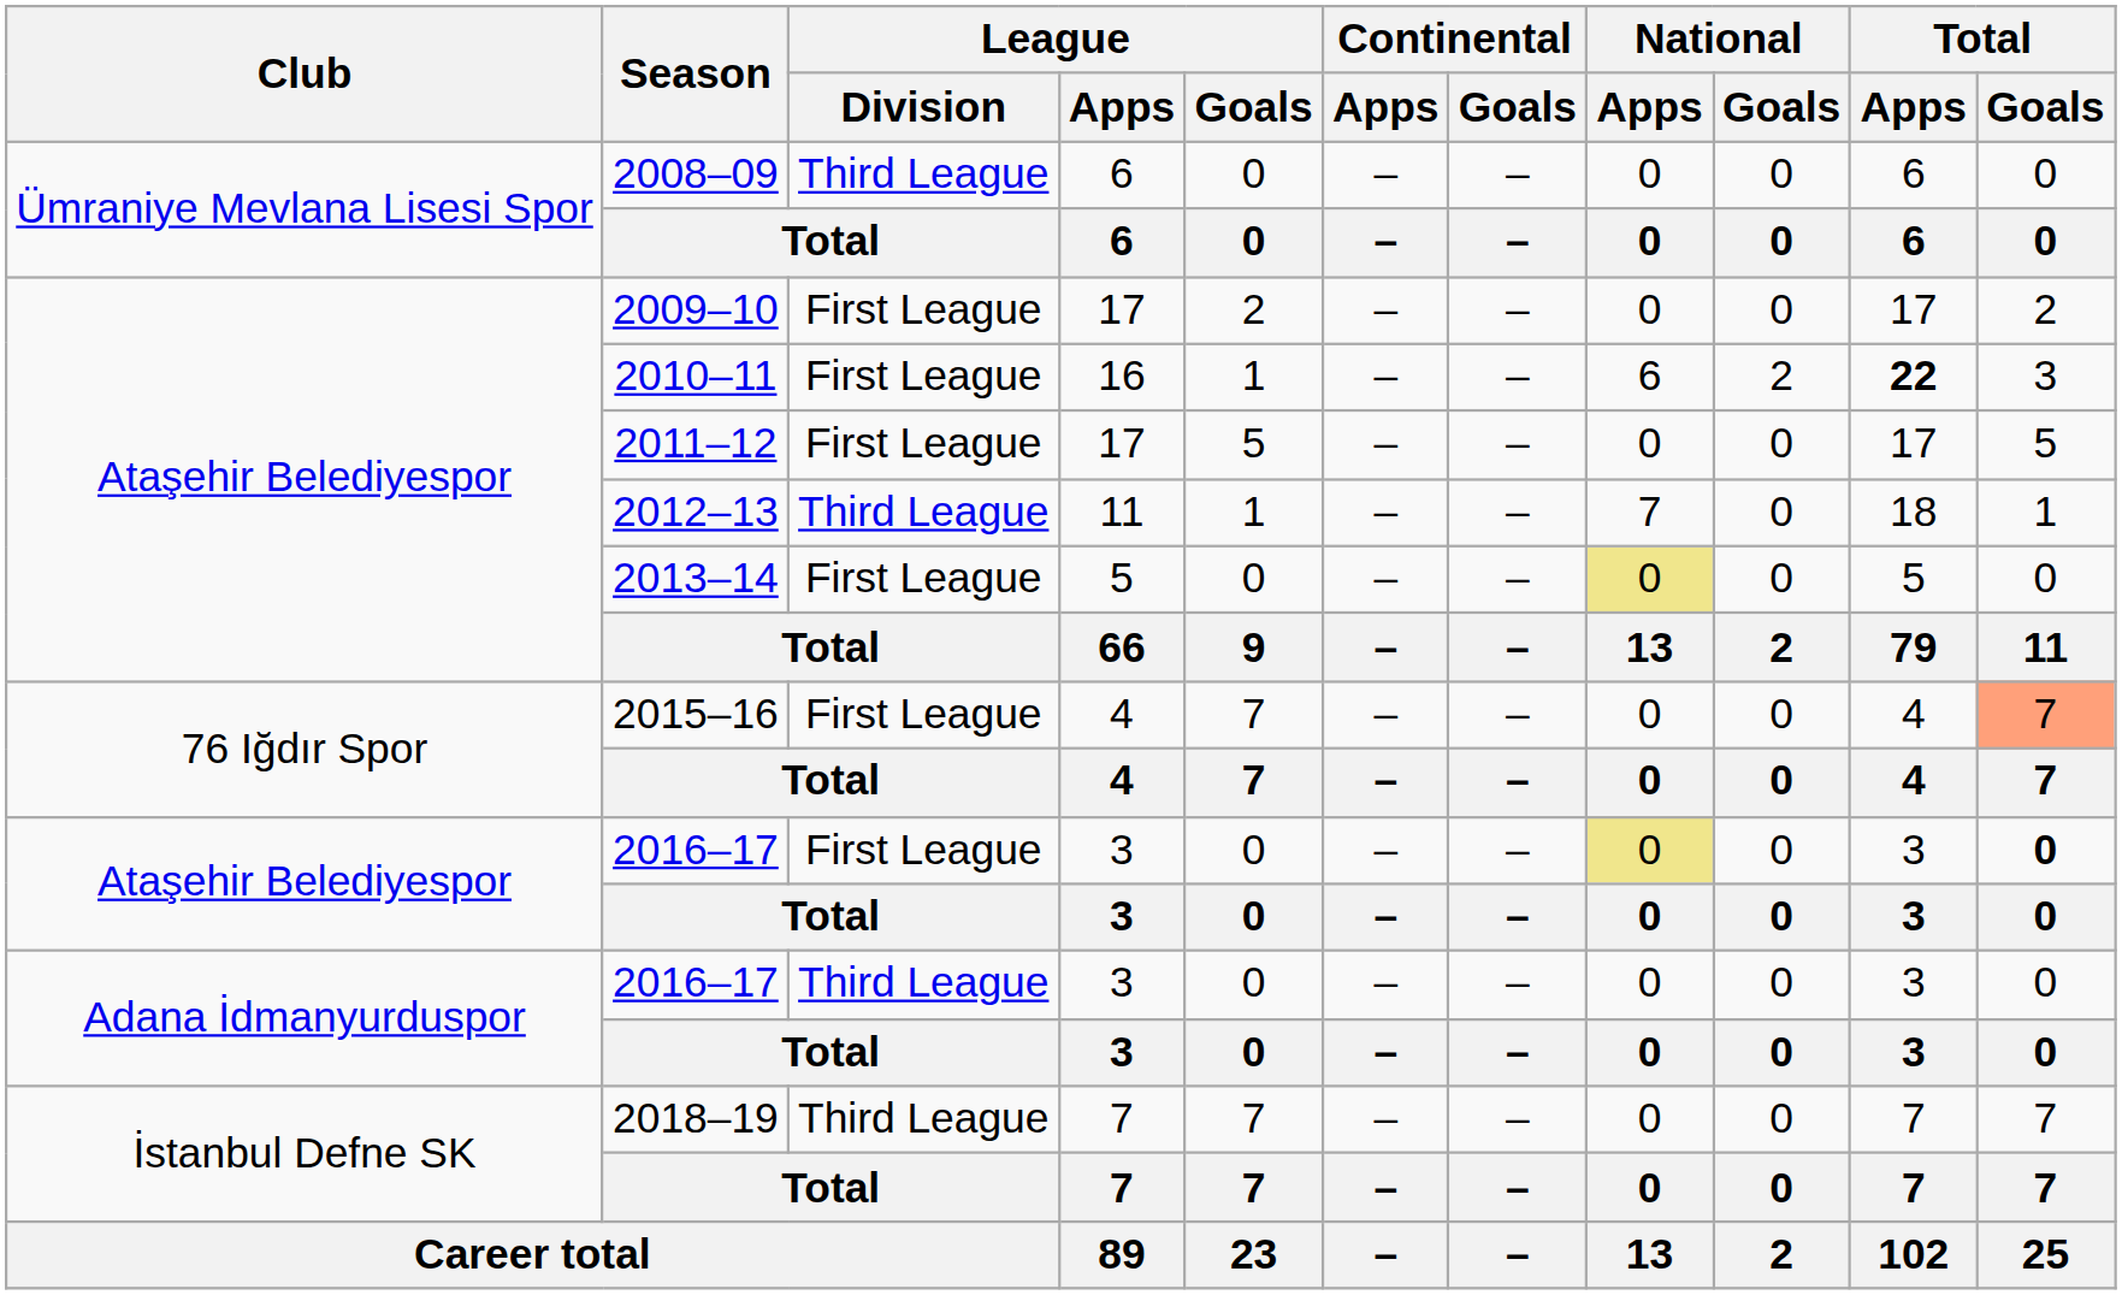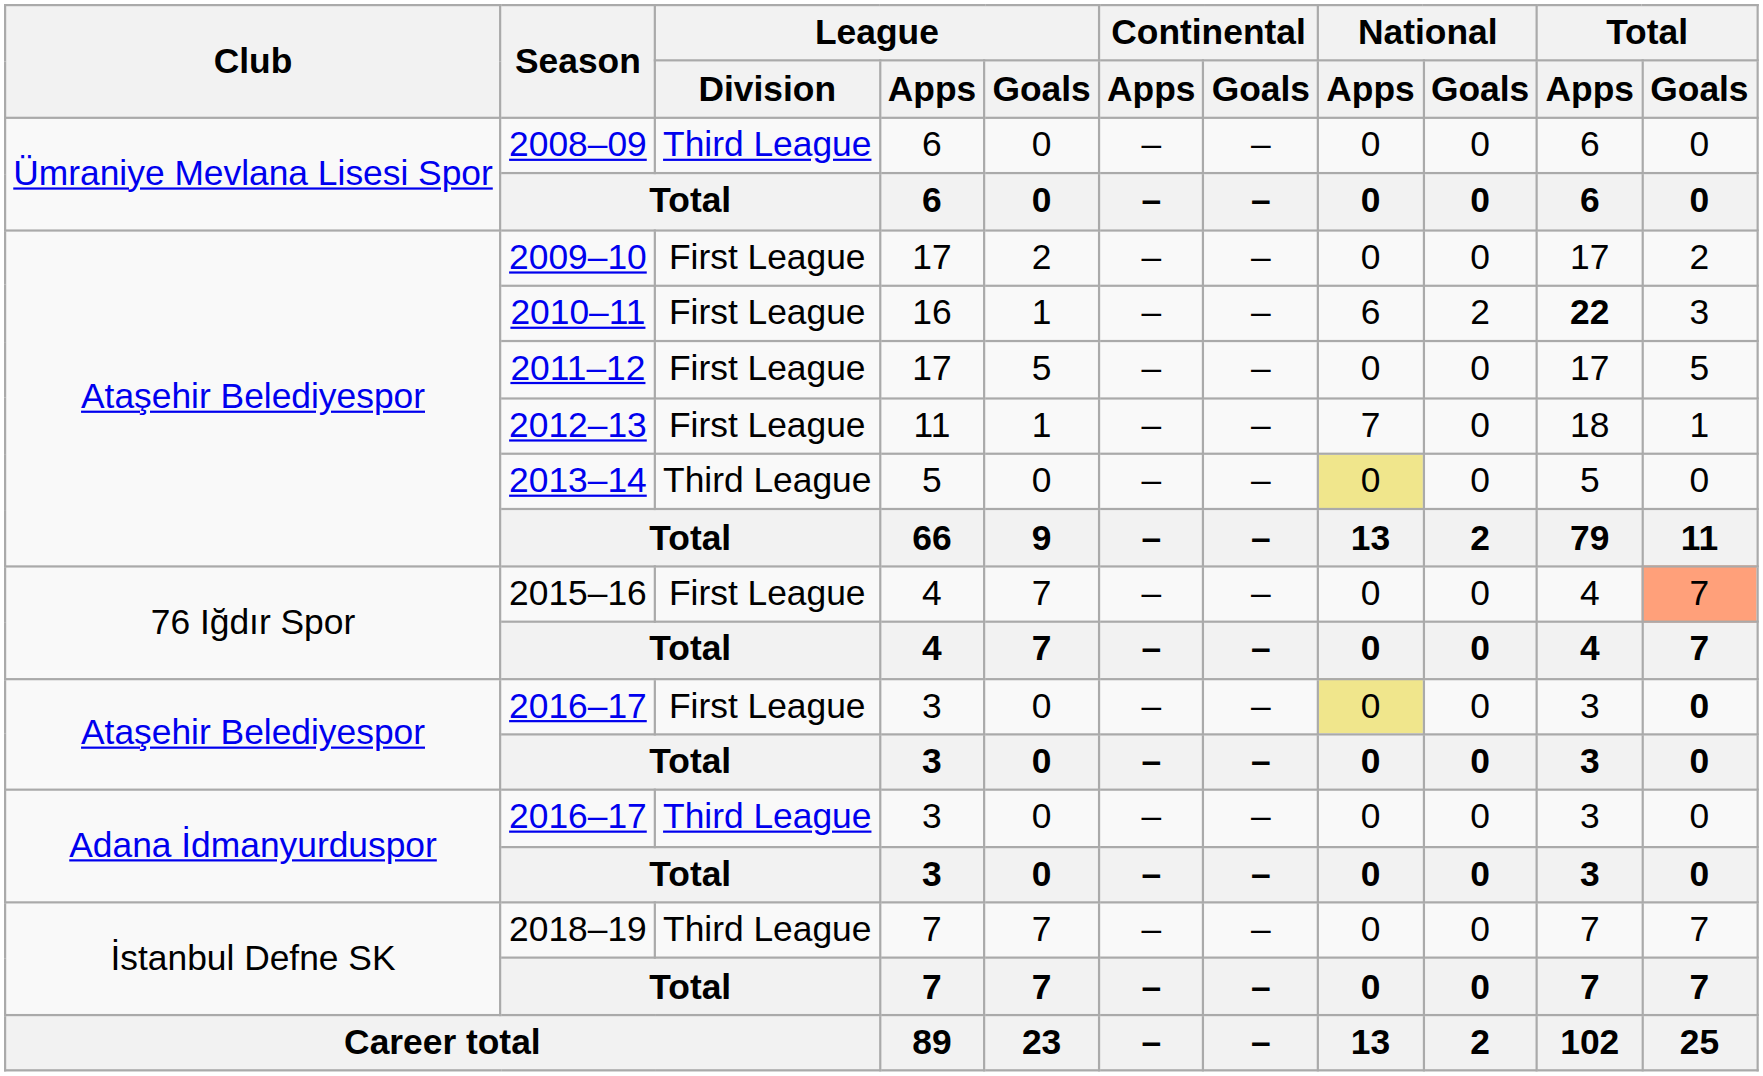2012–13 | League / Division: Third League -> First League
2013–14 | League / Division: First League -> Third League
